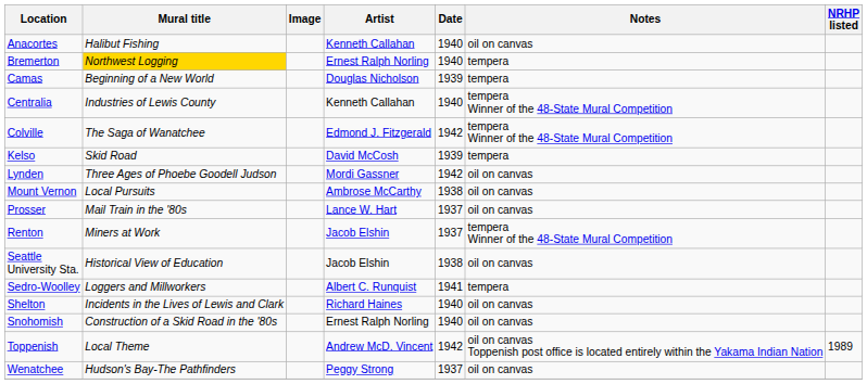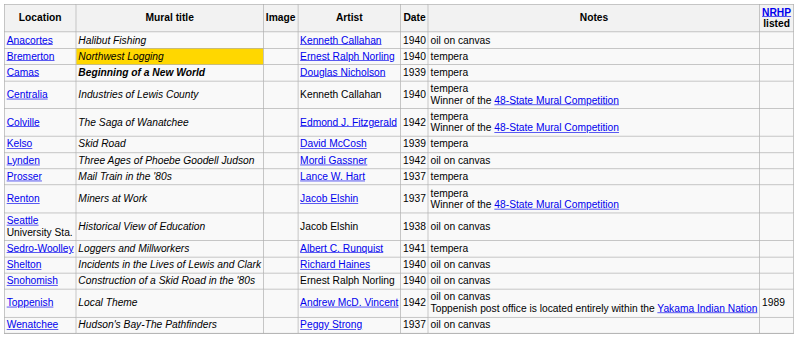Camas | Mural title: normal -> bold
- row: Mount Vernon | Local Pursuits | Ambrose McCarthy | 1938 | oil on canvas
Prosser | Notes: oil on canvas -> tempera
